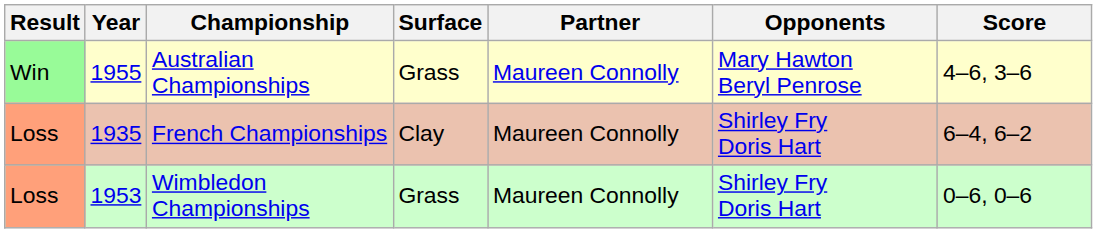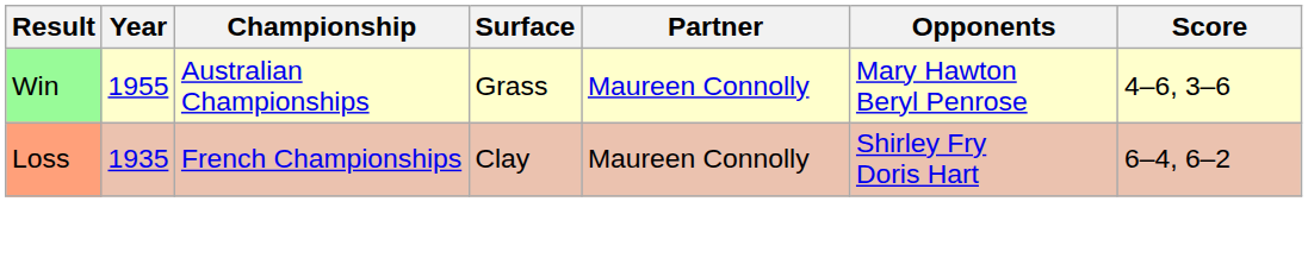- row: Loss | 1953 | Wimbledon Championships | Grass | Maureen Connolly | Shirley Fry Doris Hart | 0–6, 0–6
